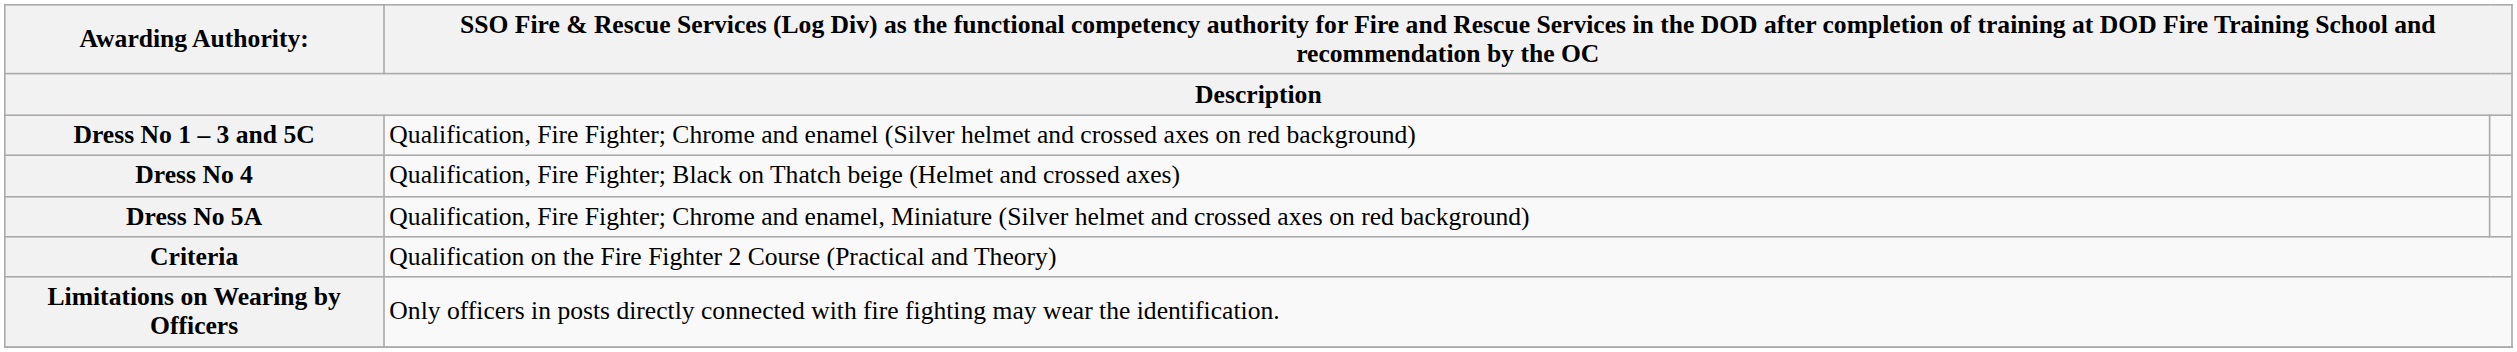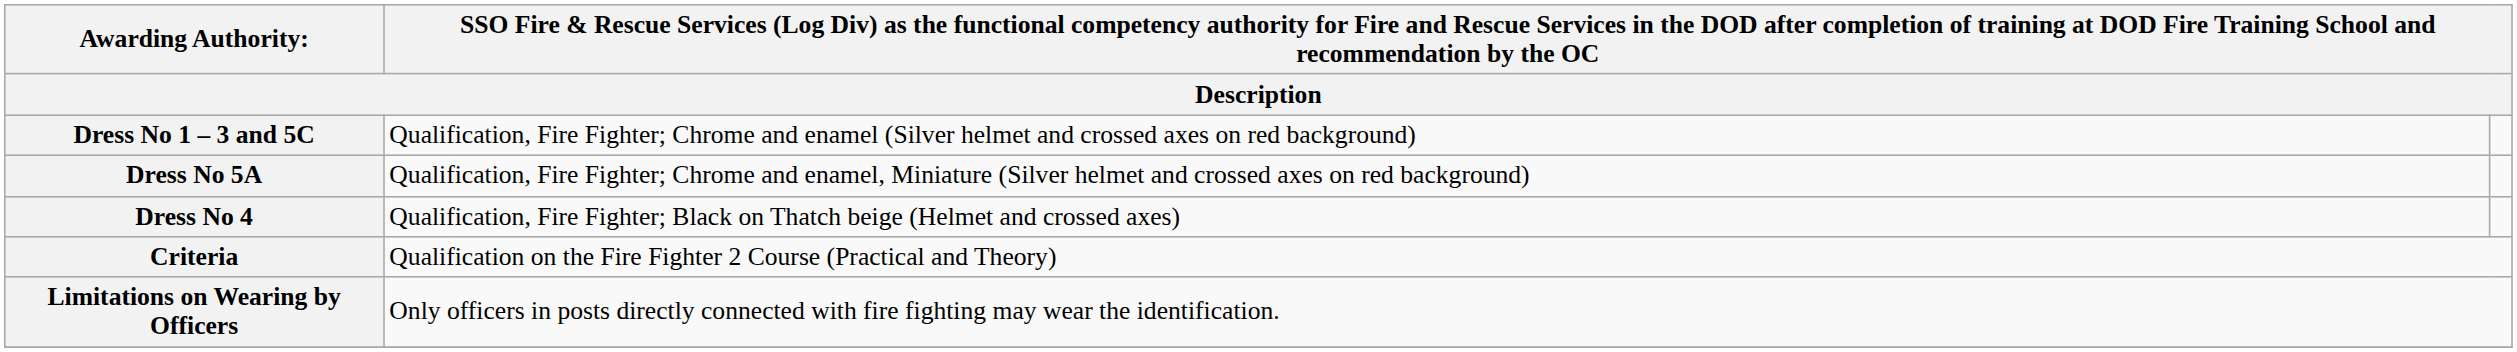rows swapped: Dress No 5A <-> Dress No 4
